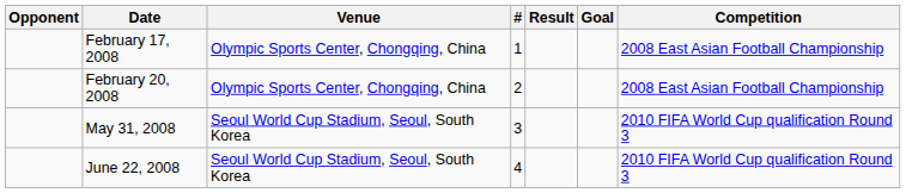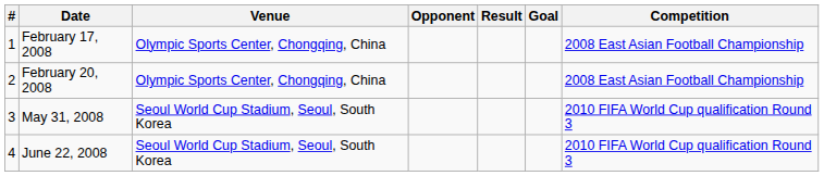columns swapped: # <-> Opponent
